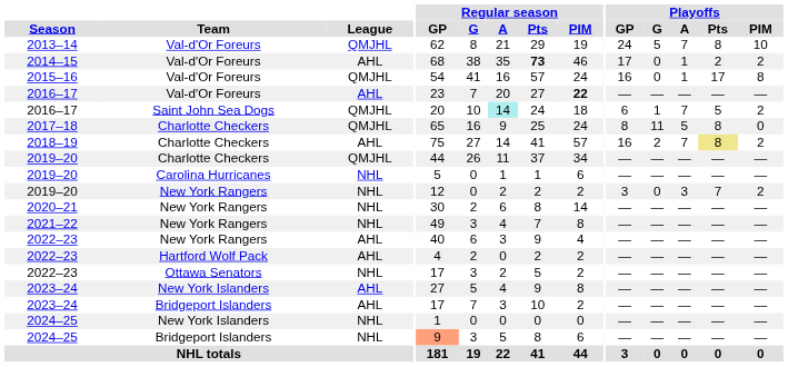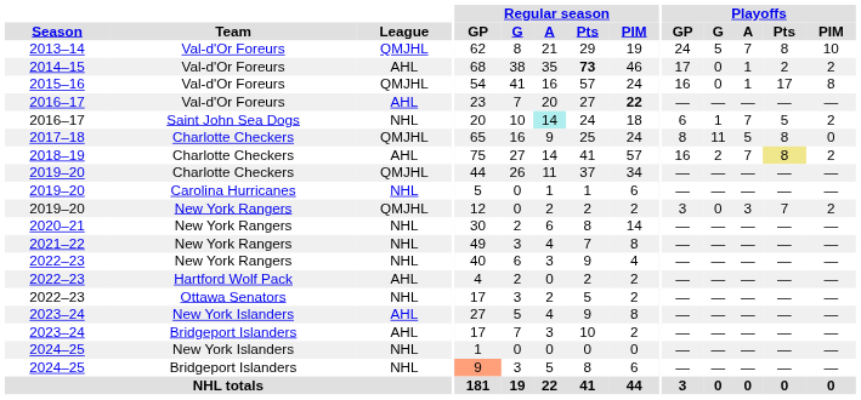2016–17 / Saint John Sea Dogs | League: QMJHL -> NHL
2019–20 / New York Rangers | League: NHL -> QMJHL
2022–23 / New York Rangers | League: AHL -> NHL
